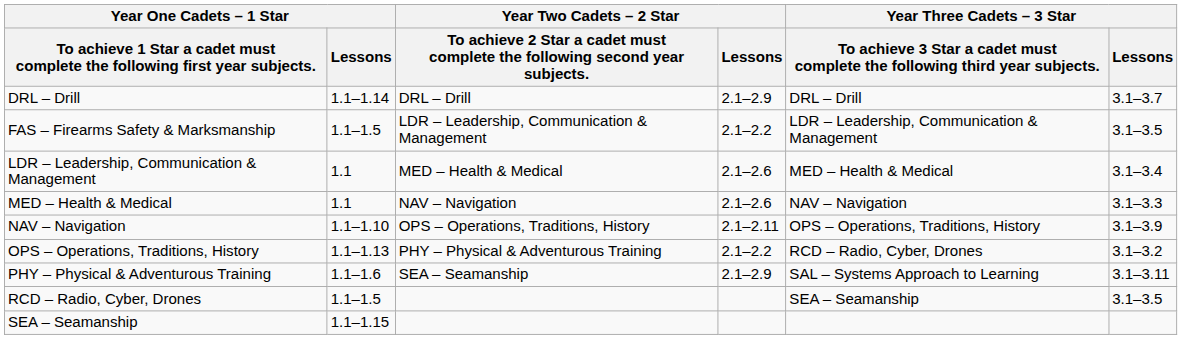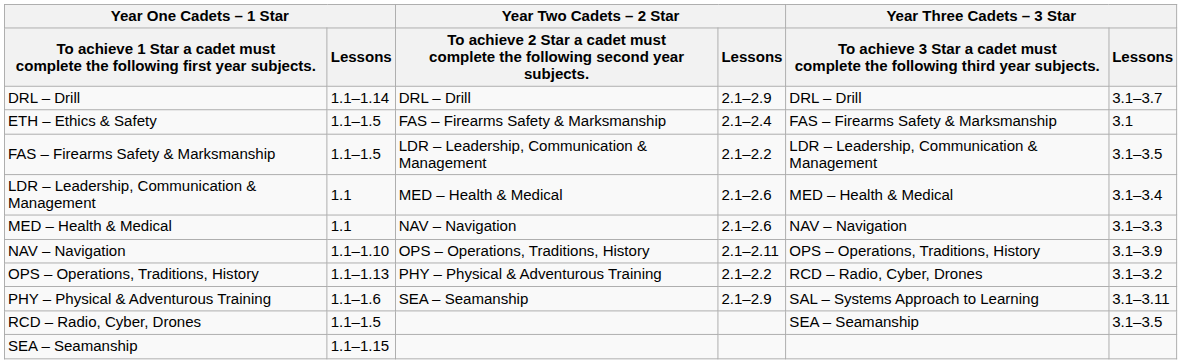+ row: ETH – Ethics & Safety | 1.1–1.5 | FAS – Firearms Safety & Marksmanship | 2.1–2.4 | FAS – Firearms Safety & Marksmanship | 3.1
